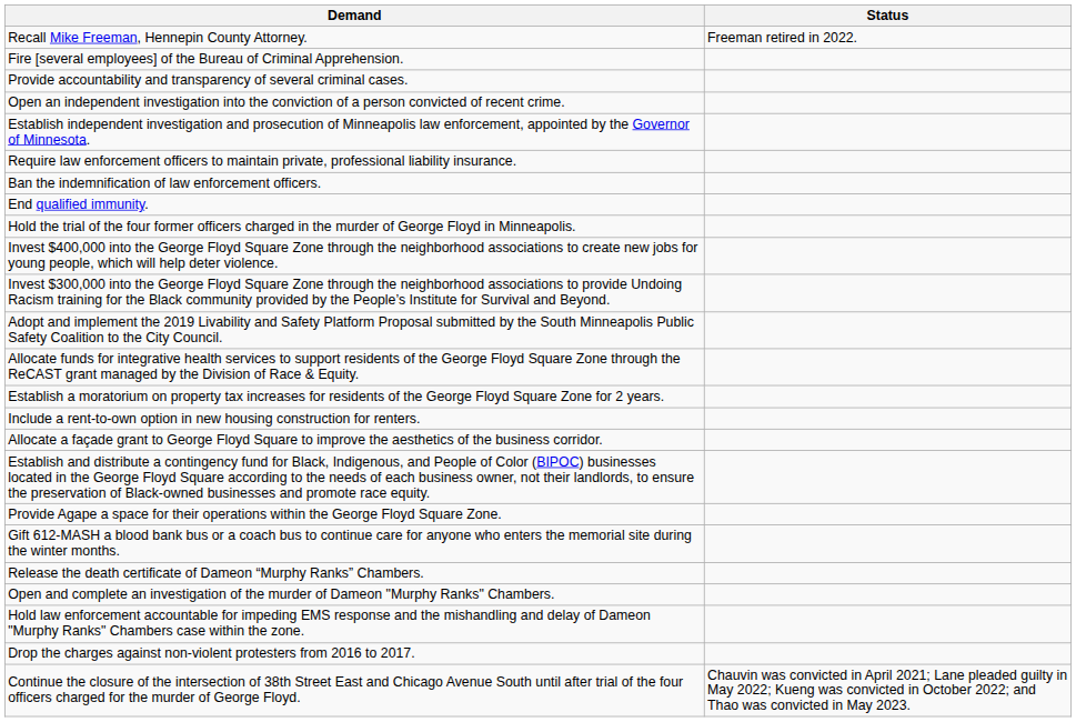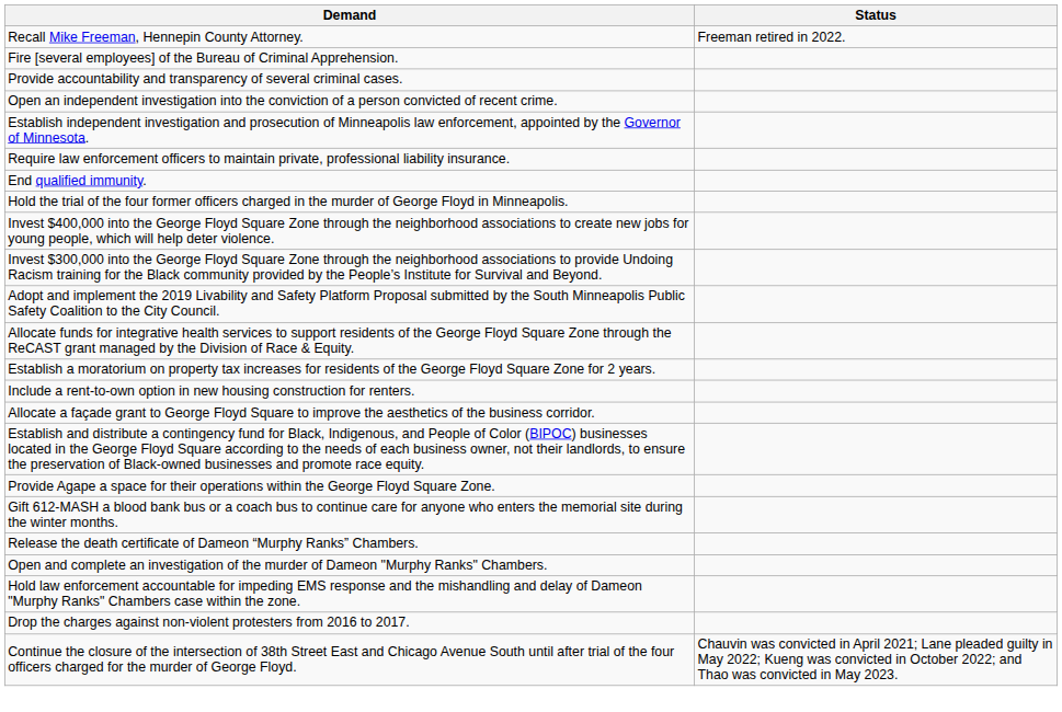- row: Ban the indemnification of law enforcement officers.
